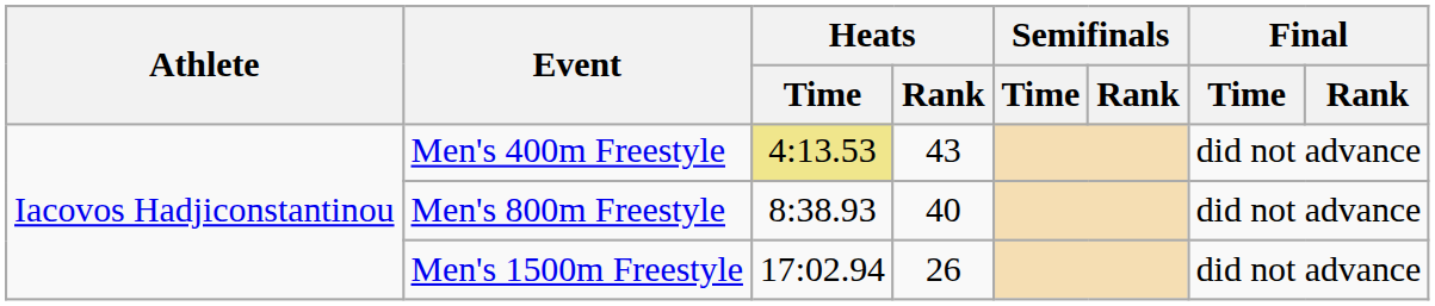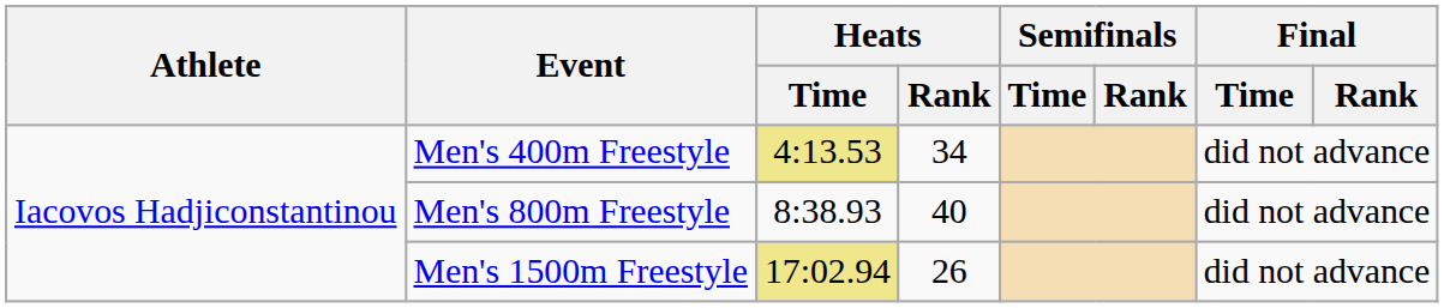Men's 400m Freestyle | Heats / Rank: 43 -> 34
Men's 1500m Freestyle | Heats / Time: no background -> khaki background
